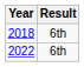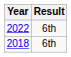rows swapped: 2018 <-> 2022
